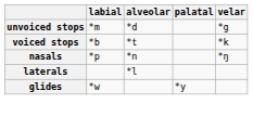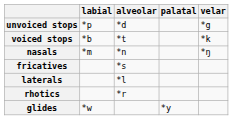unvoiced stops | labial: *m -> *p
nasals | labial: *p -> *m
+ row: fricatives | *s
+ row: rhotics | *r
